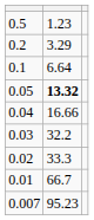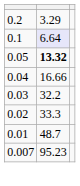- row: 0.5 | 1.23
0.1 | column 2: no background -> lavender background
0.01 | column 2: 66.7 -> 48.7
